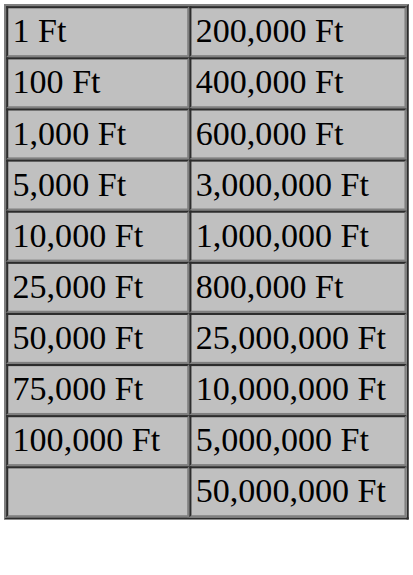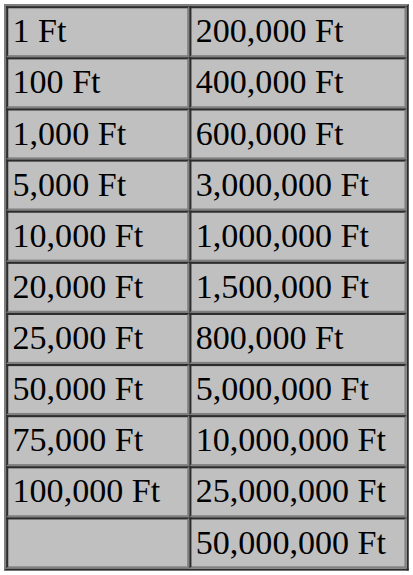+ row: 20,000 Ft | 1,500,000 Ft
50,000 Ft | column 2: 25,000,000 Ft -> 5,000,000 Ft
100,000 Ft | column 2: 5,000,000 Ft -> 25,000,000 Ft
